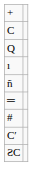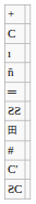- row: Q
+ row: ƧƧ
+ row: 田
